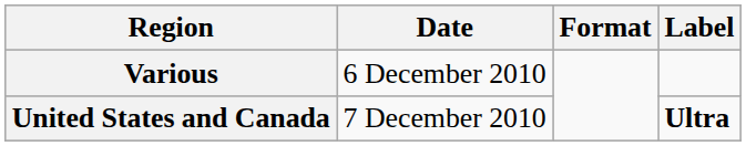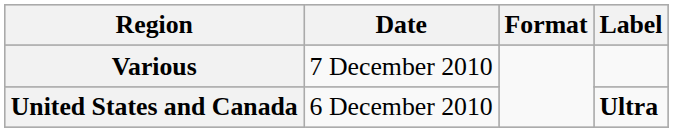Various | Date: 6 December 2010 -> 7 December 2010
United States and Canada | Date: 7 December 2010 -> 6 December 2010
